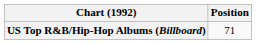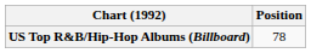US Top R&B/Hip-Hop Albums (Billboard) | Position: 71 -> 78
